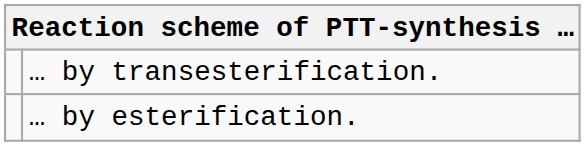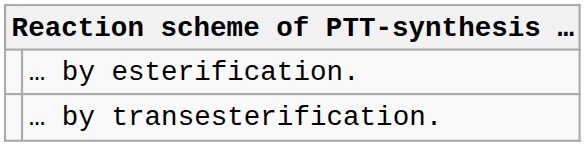rows swapped: … by esterification. <-> … by transesterification.
